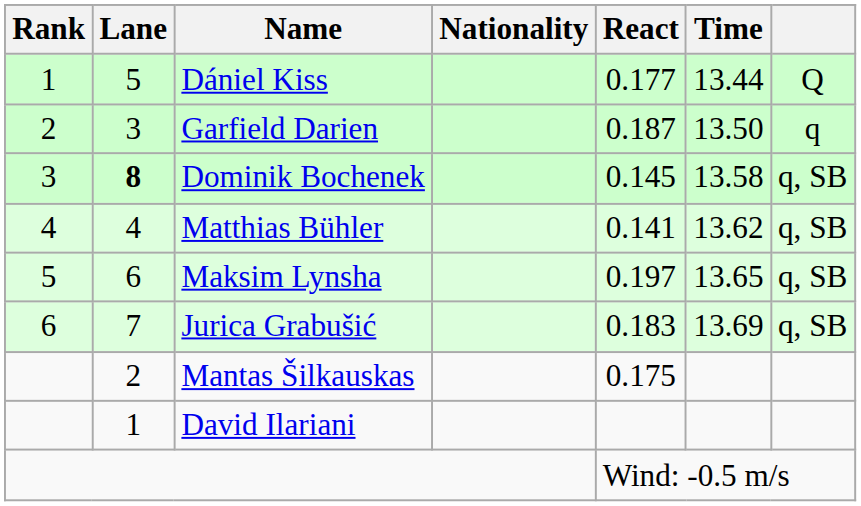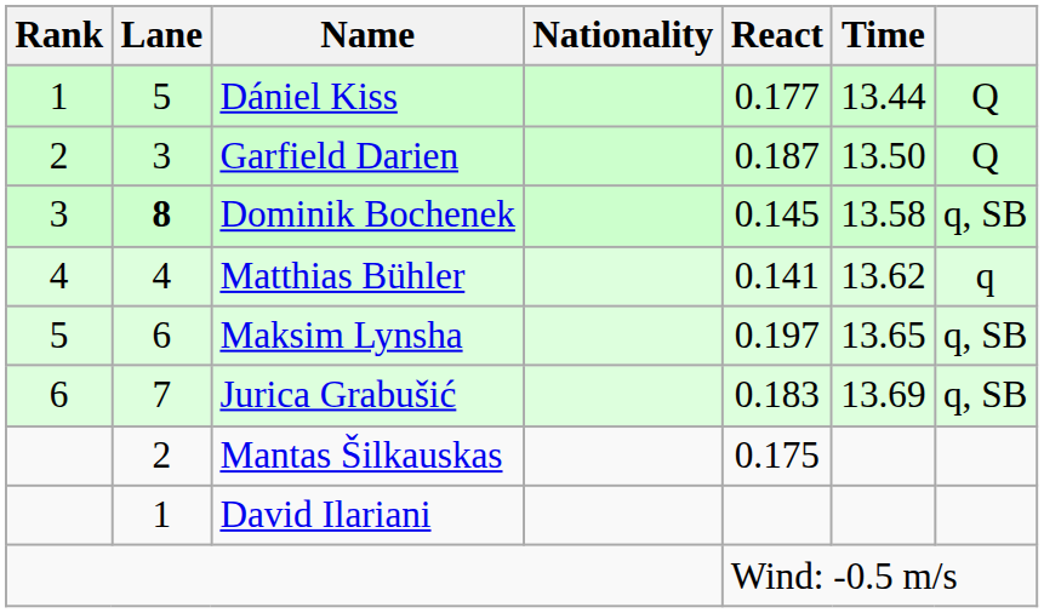Garfield Darien | column 7: q -> Q
Matthias Bühler | column 7: q, SB -> q
